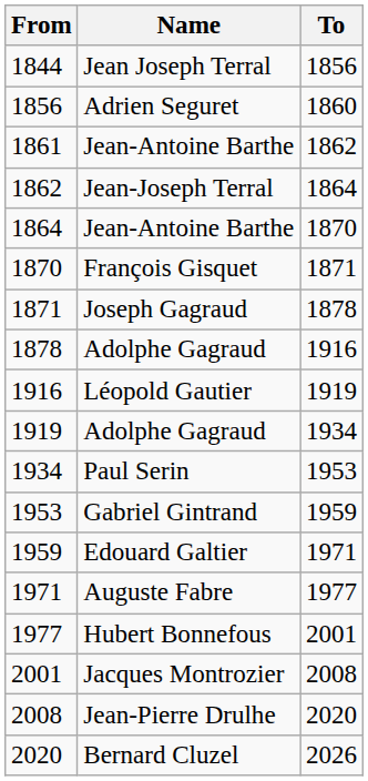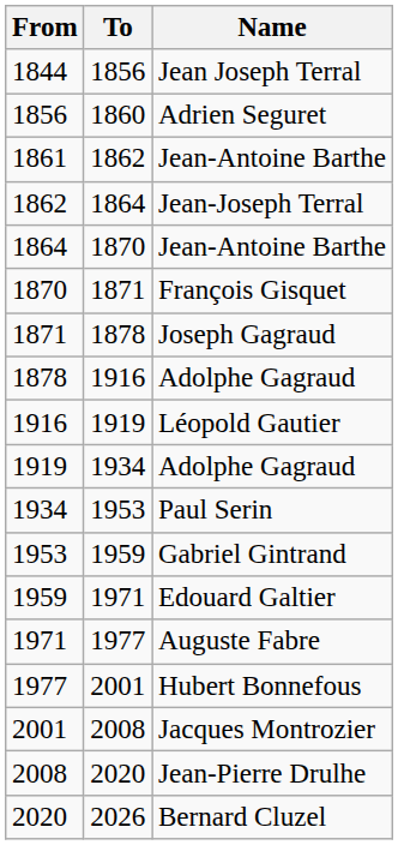columns swapped: To <-> Name
